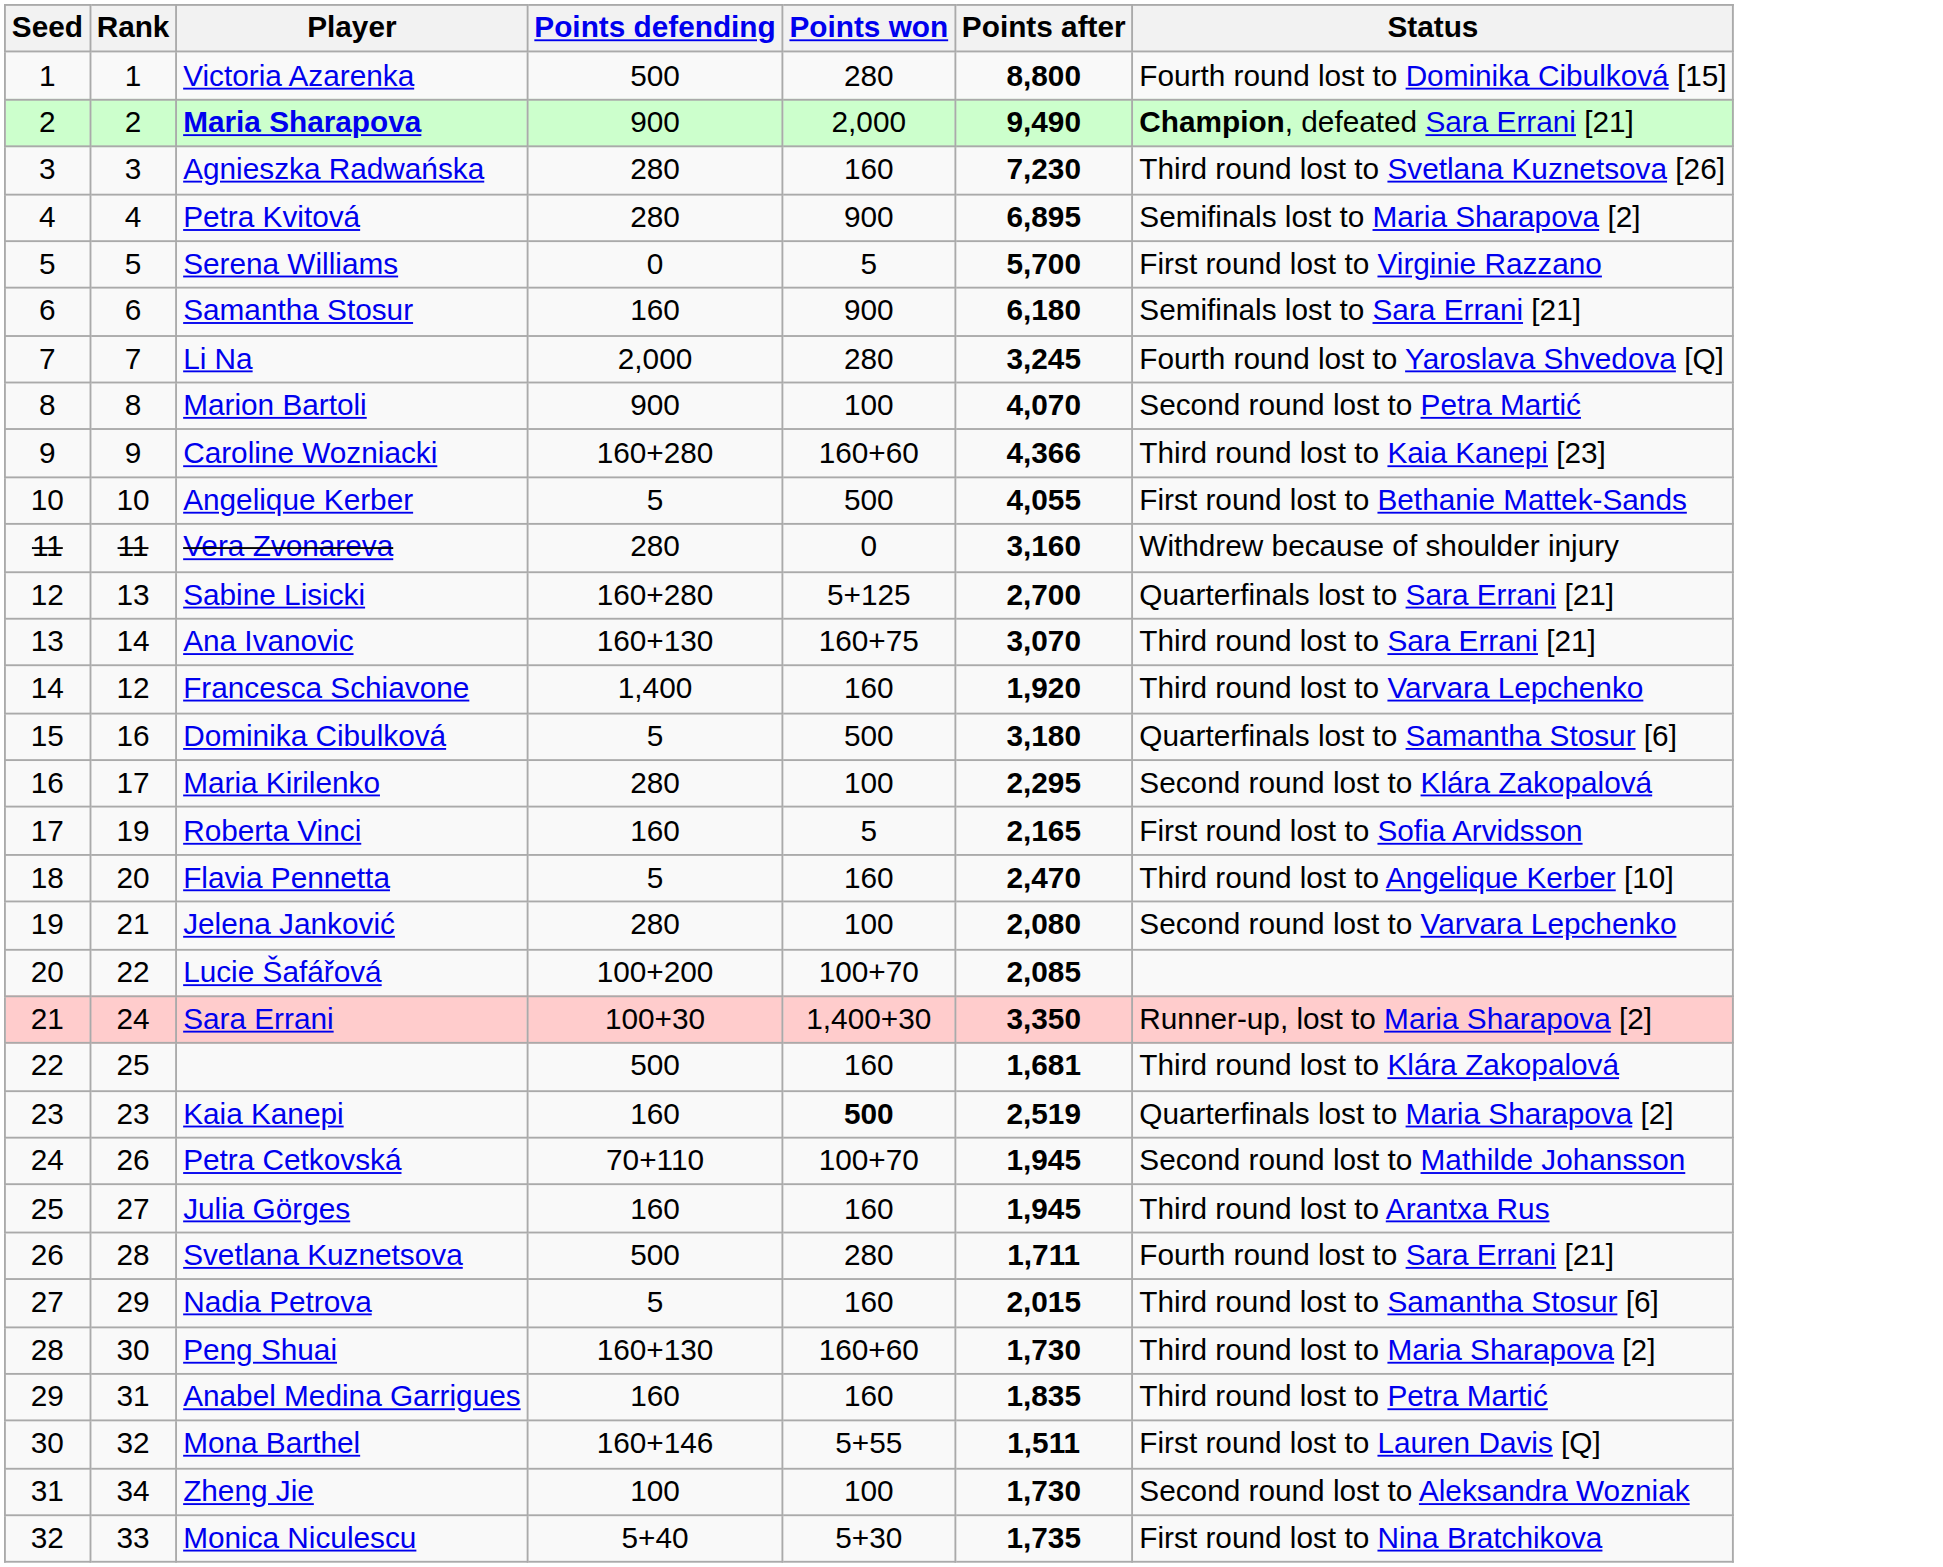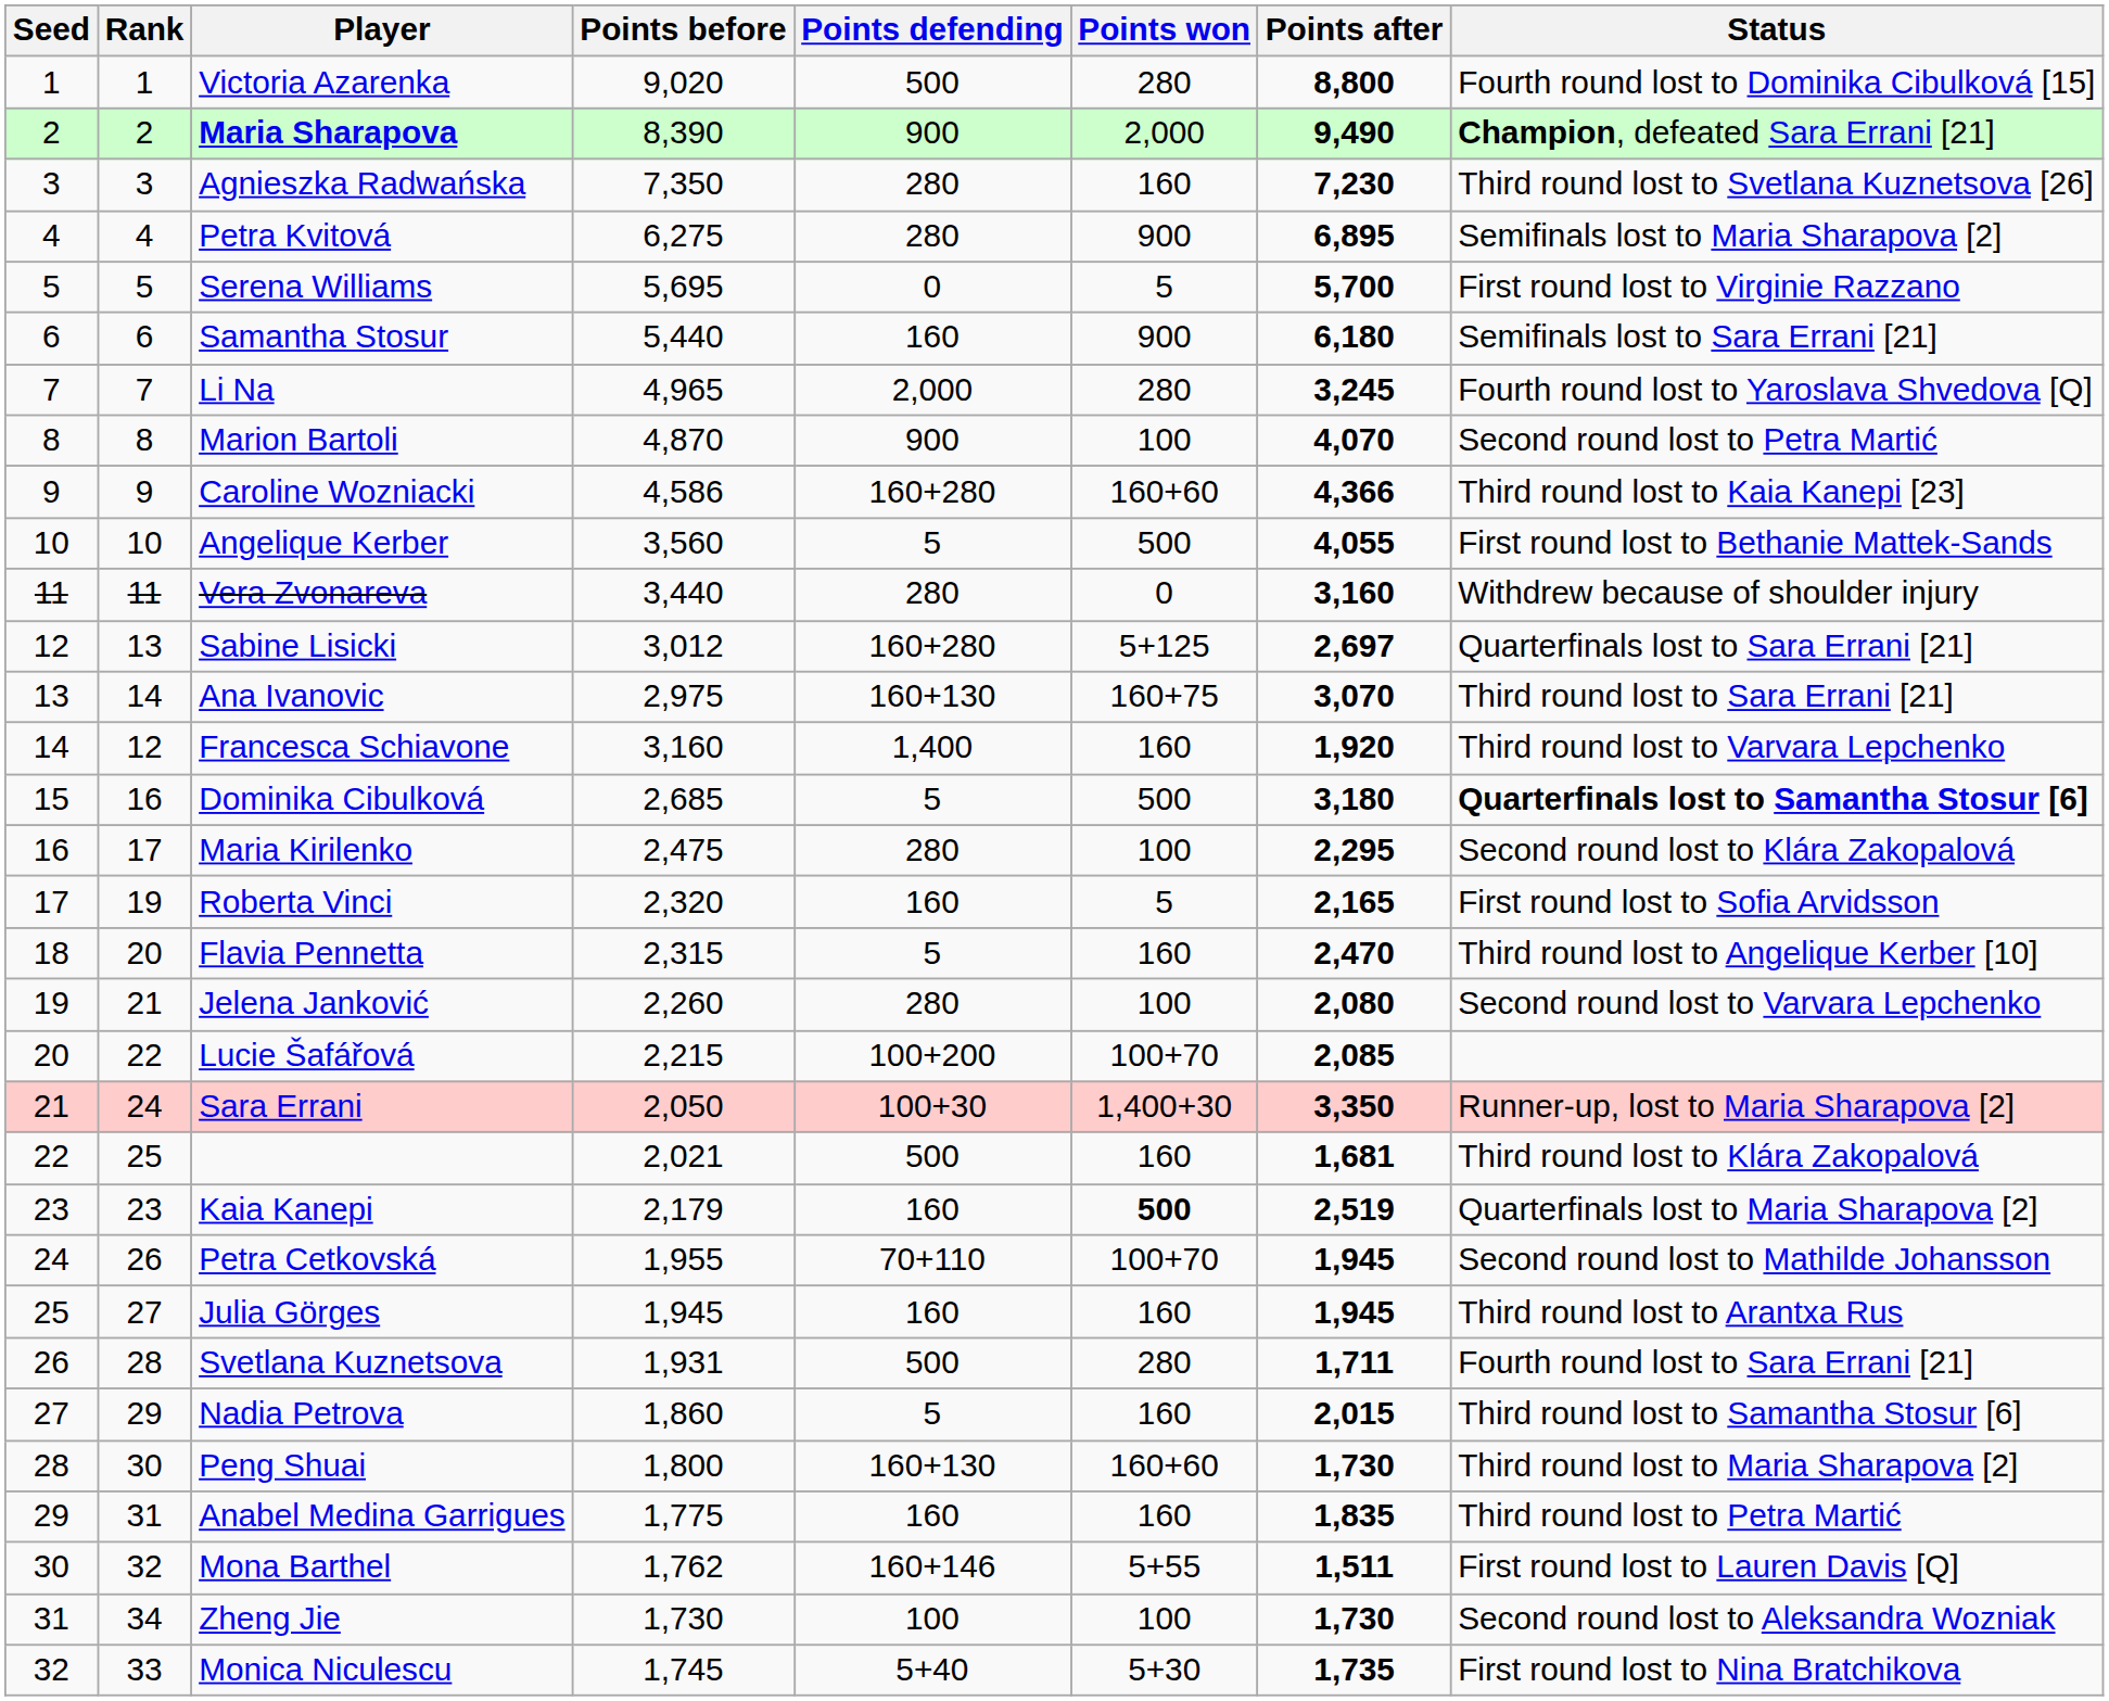+ column: Points before | 9,020 | 8,390 | 7,350 | 6,275 | 5,695 | 5,440 | 4,965 | 4,870 | 4,586 | 3,560 | 3,440 | 3,012 | 2,975 | 3,160 | 2,685 | 2,475 | 2,320 | 2,315 | 2,260 | 2,215 | 2,050 | 2,021 | 2,179 | 1,955 | 1,945 | 1,931 | 1,860 | 1,800 | 1,775 | 1,762 | 1,730 | 1,745
Sabine Lisicki | Points after: 2,700 -> 2,697
Dominika Cibulková | Status: normal -> bold
